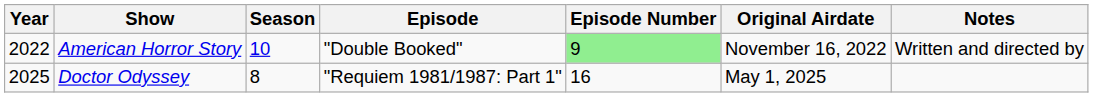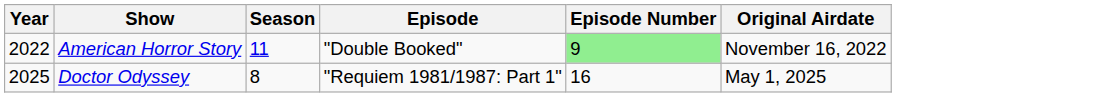- column: Notes | Written and directed by
American Horror Story | Season: 10 -> 11
